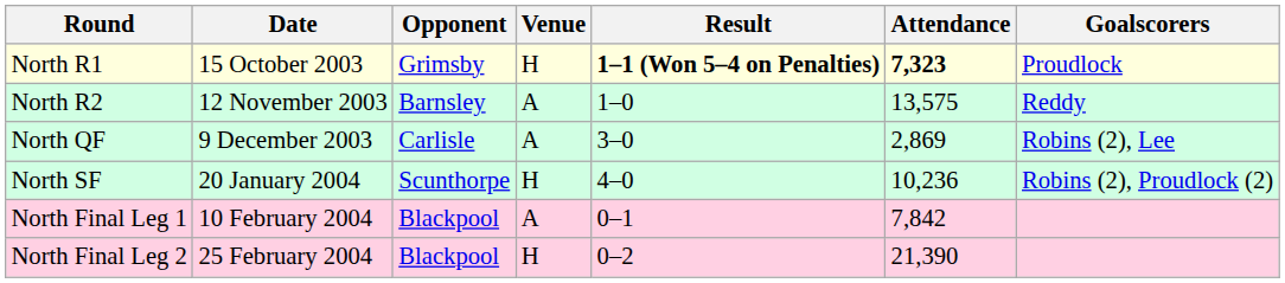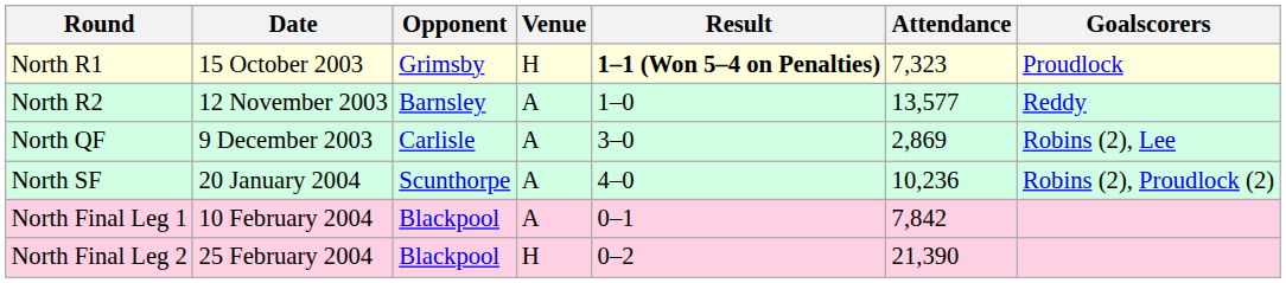North R1 | Attendance: bold -> normal
North R2 | Attendance: 13,575 -> 13,577
North SF | Venue: H -> A
